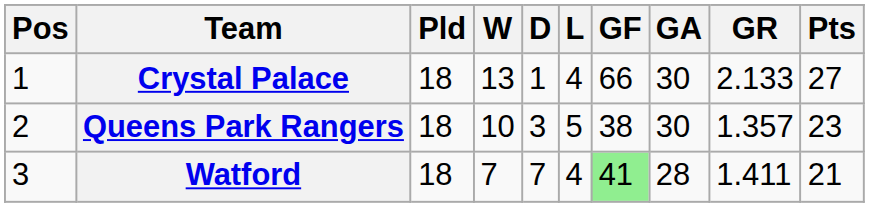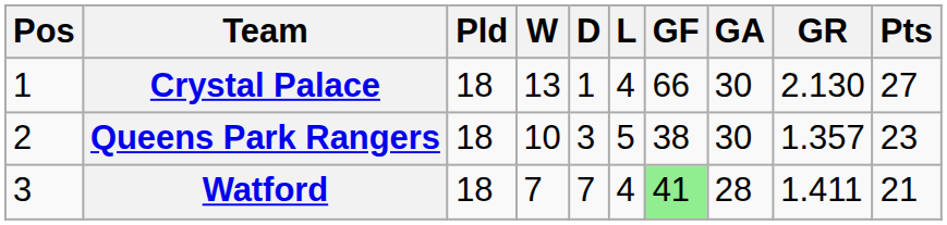Crystal Palace | GR: 2.133 -> 2.130
